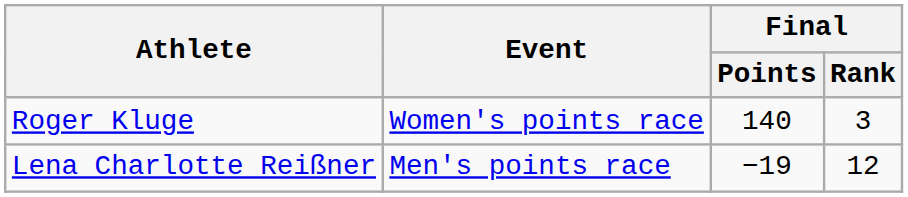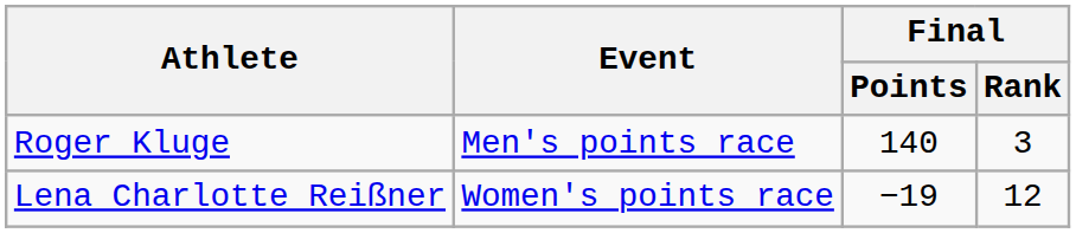Roger Kluge | Event: Women's points race -> Men's points race
Lena Charlotte Reißner | Event: Men's points race -> Women's points race
